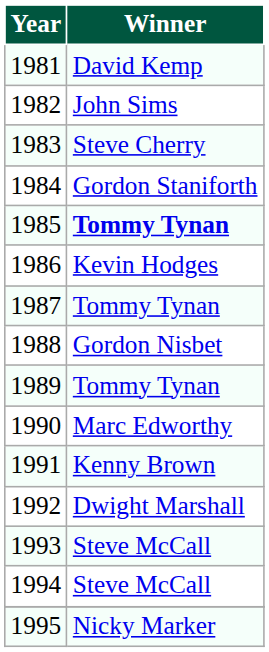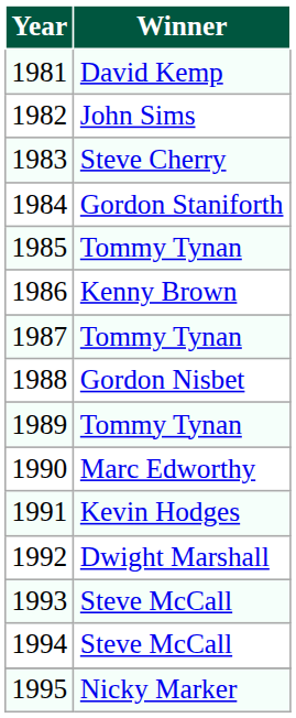1985 | Winner: bold -> normal
1986 | Winner: Kevin Hodges -> Kenny Brown
1991 | Winner: Kenny Brown -> Kevin Hodges
